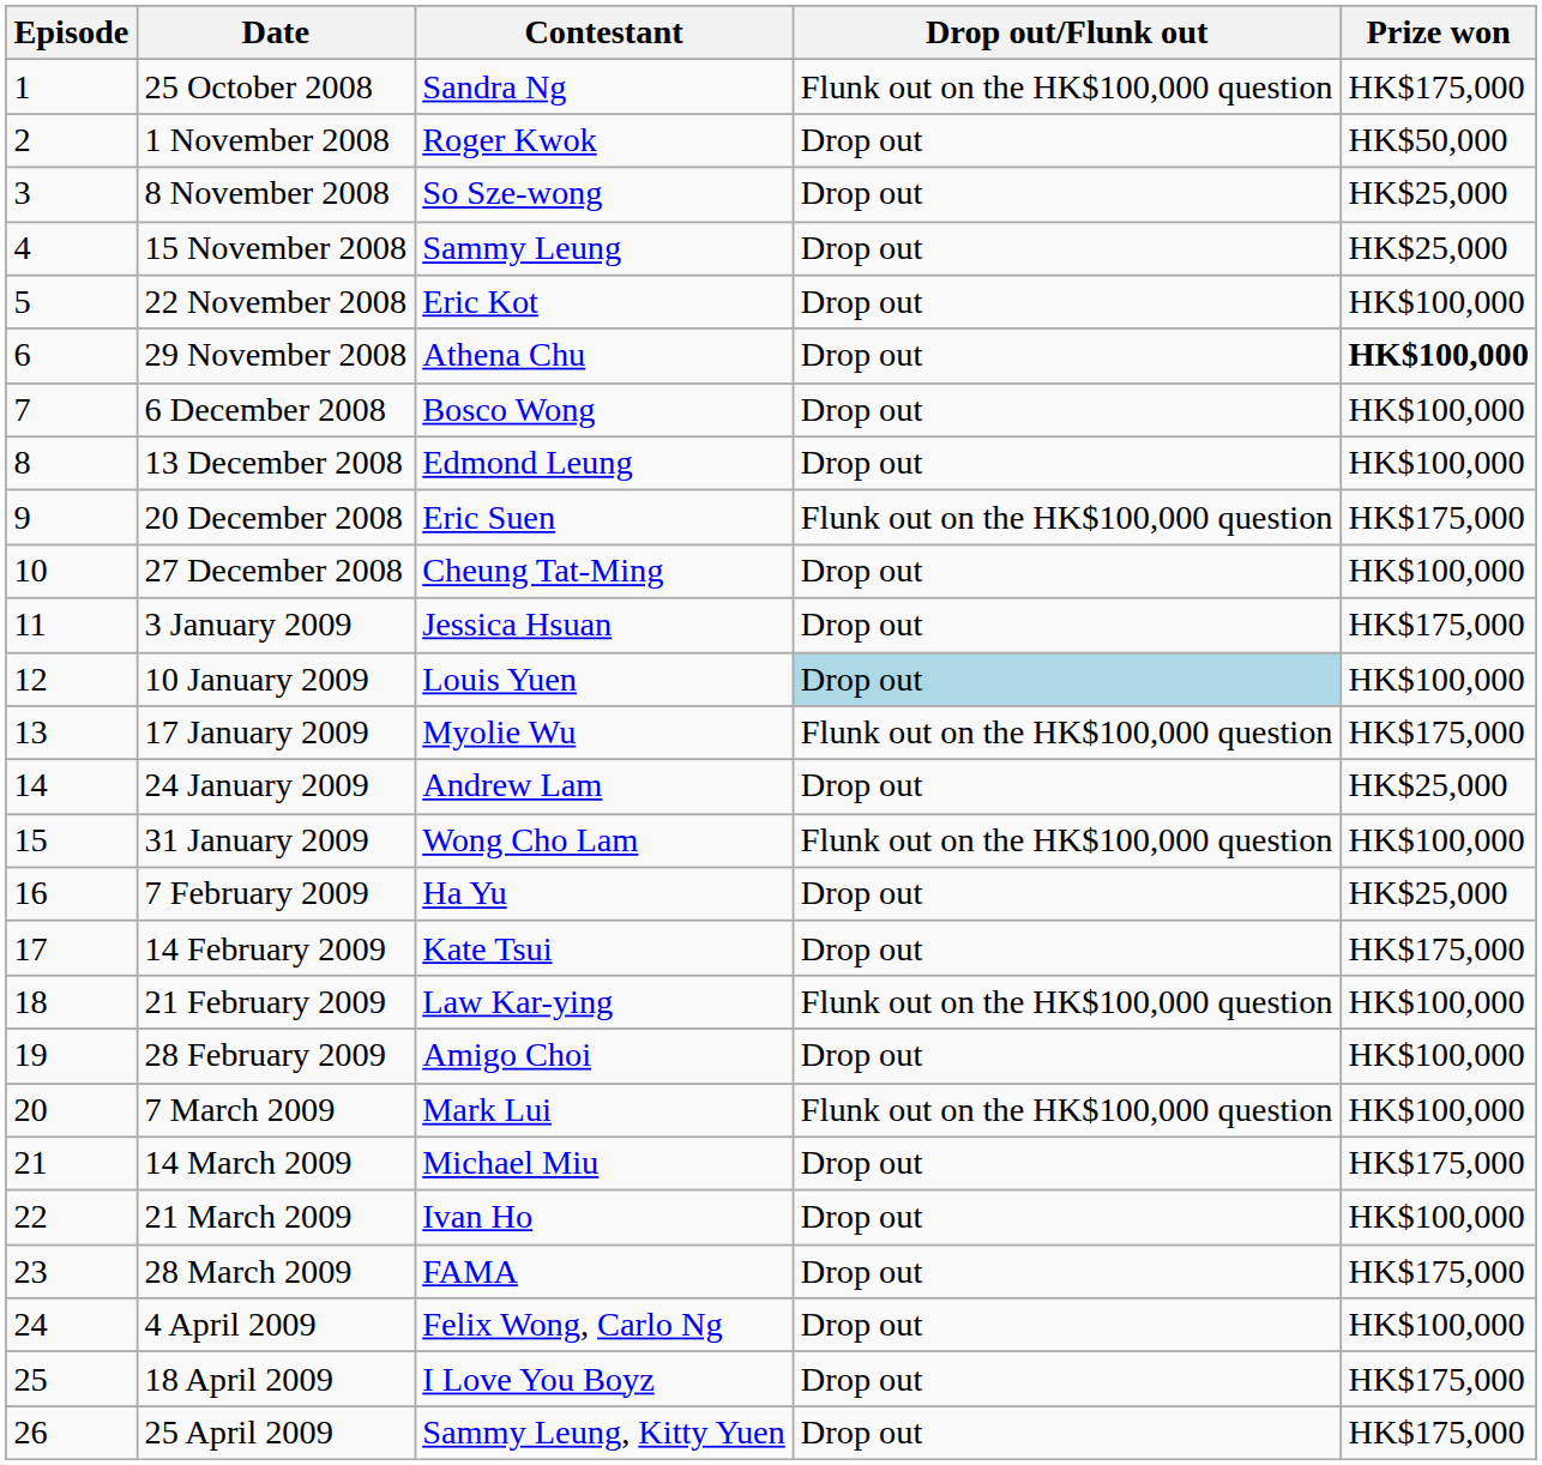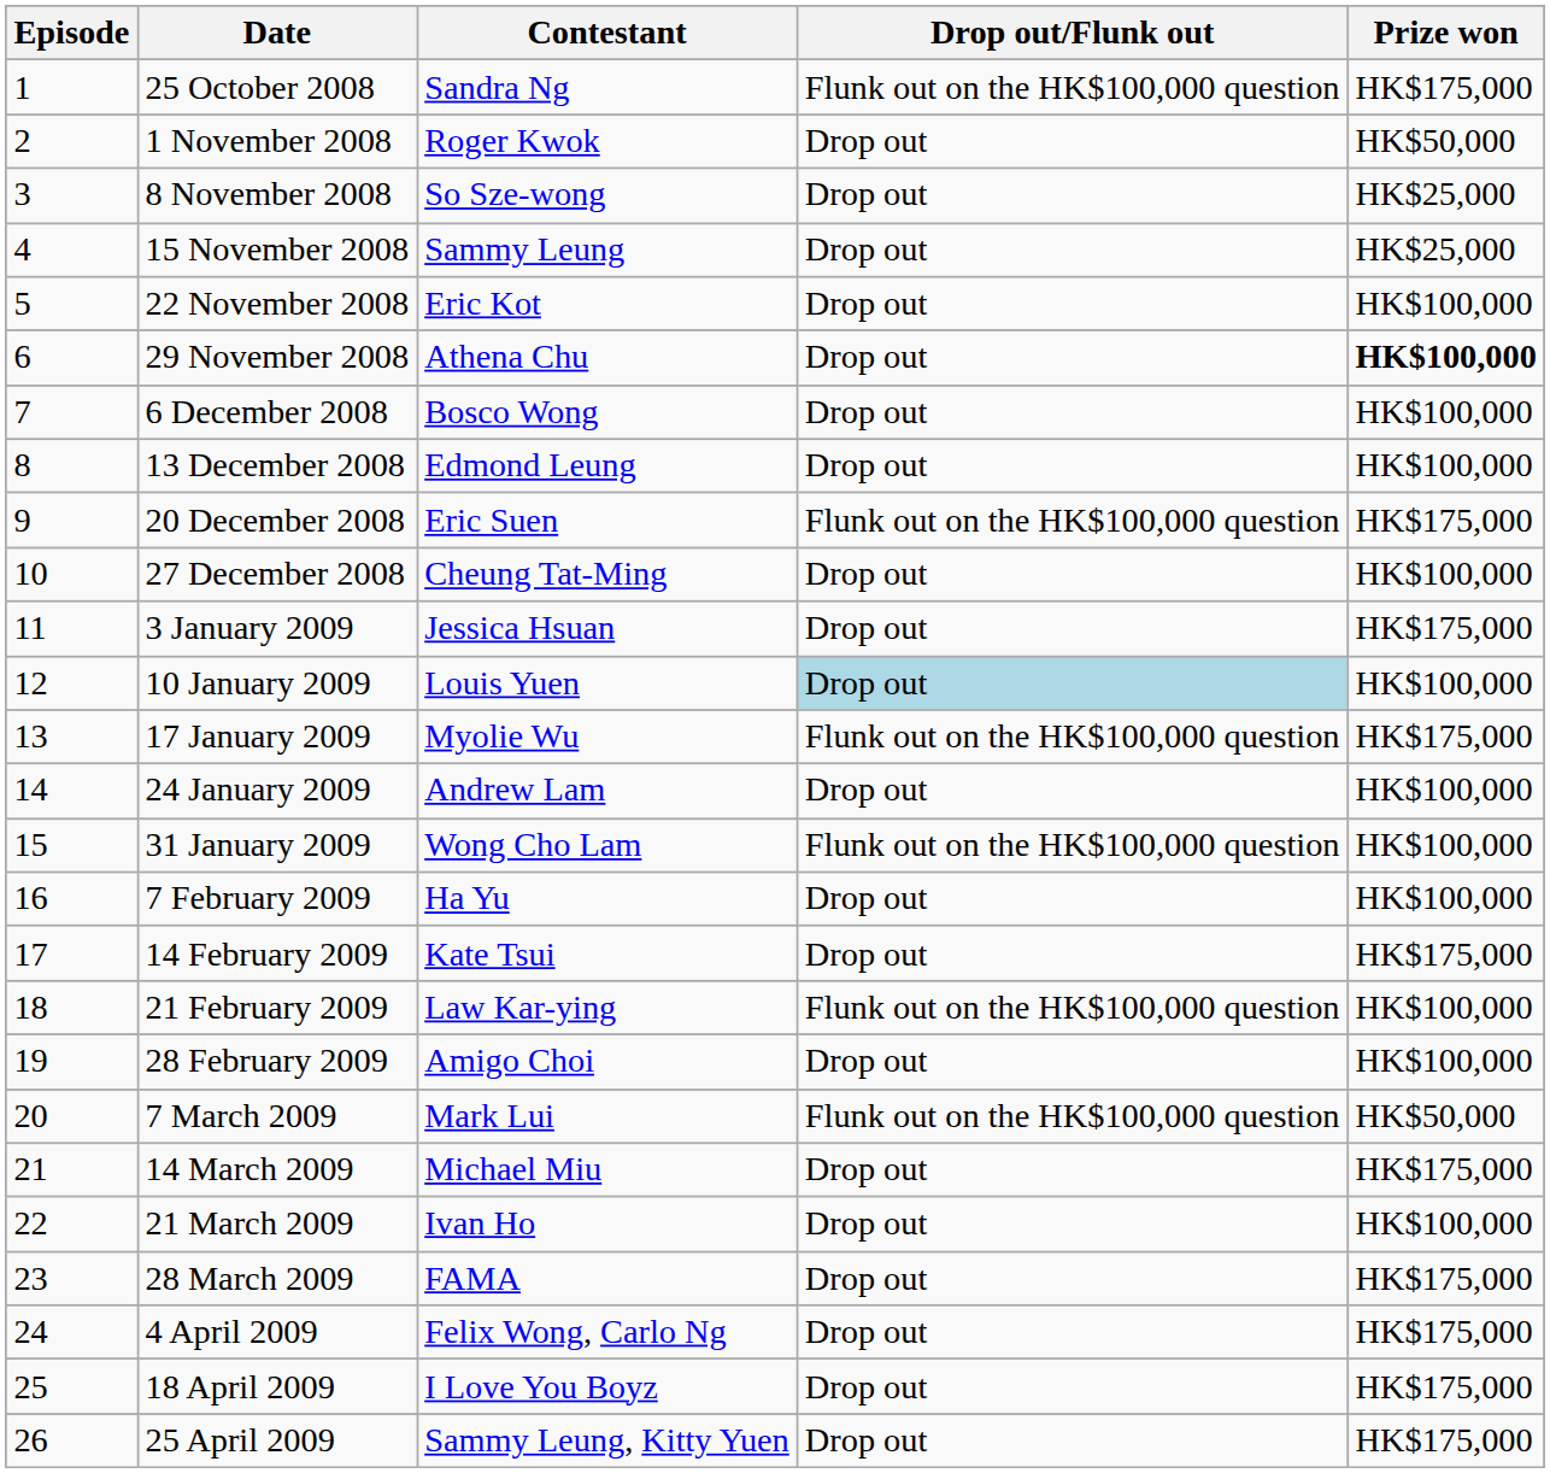24 January 2009 | Prize won: HK$25,000 -> HK$100,000
7 February 2009 | Prize won: HK$25,000 -> HK$100,000
7 March 2009 | Prize won: HK$100,000 -> HK$50,000
4 April 2009 | Prize won: HK$100,000 -> HK$175,000
